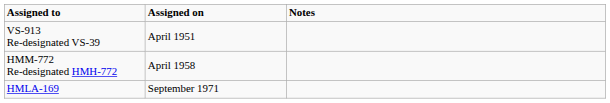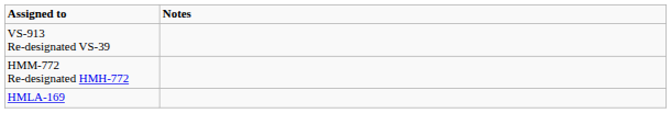- column: Assigned on | April 1951 | April 1958 | September 1971
